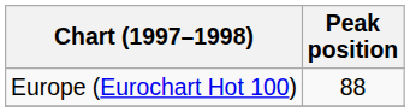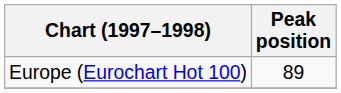Europe (Eurochart Hot 100) | Peak position: 88 -> 89
